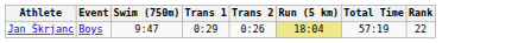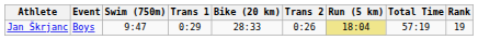+ column: Bike (20 km) | 28:33
Jan Škrjanc | Rank: 22 -> 19
